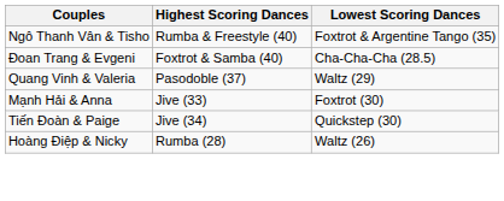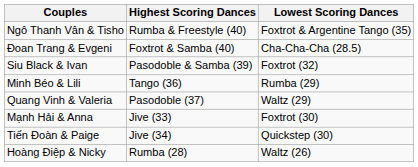+ row: Siu Black & Ivan | Pasodoble & Samba (39) | Foxtrot (32)
+ row: Minh Béo & Lili | Tango (36) | Rumba (29)
